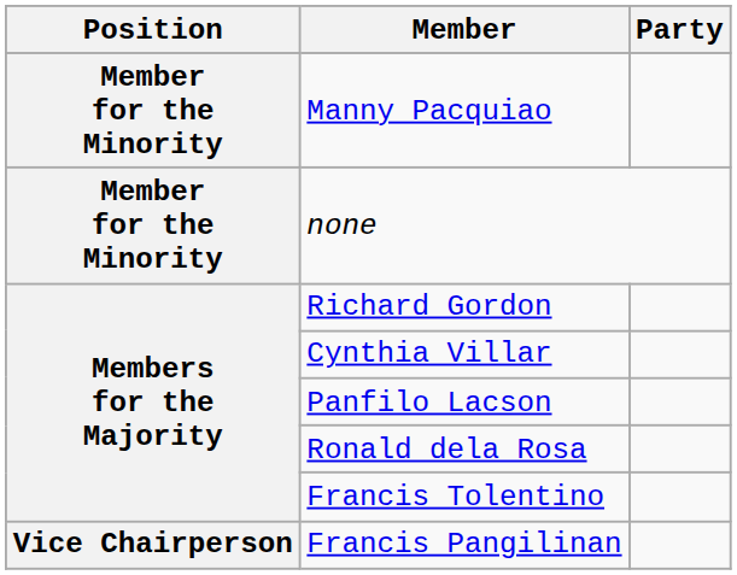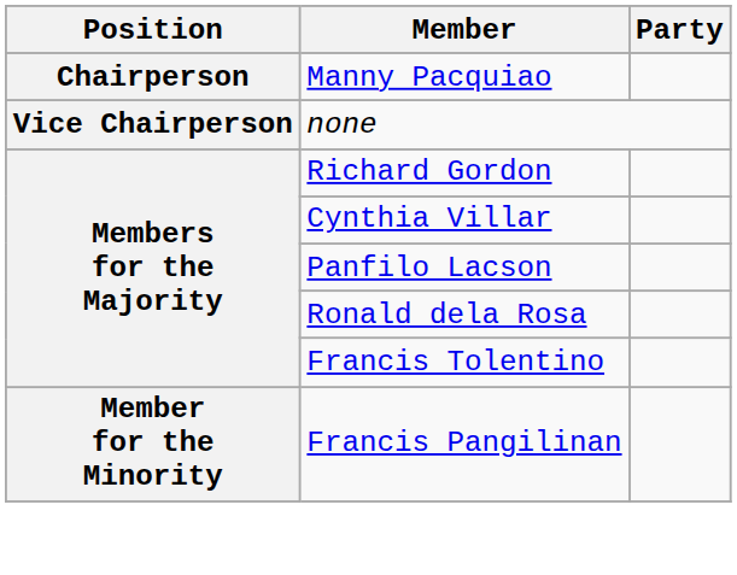Manny Pacquiao | Position: Member for the Minority -> Chairperson
none | Position: Member for the Minority -> Vice Chairperson
Francis Pangilinan | Position: Vice Chairperson -> Member for the Minority
